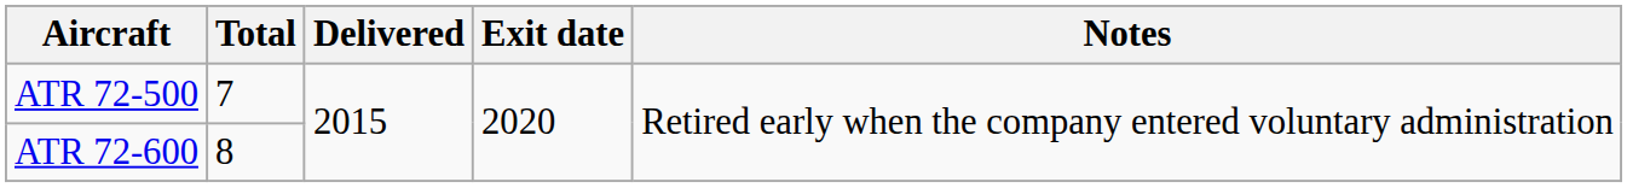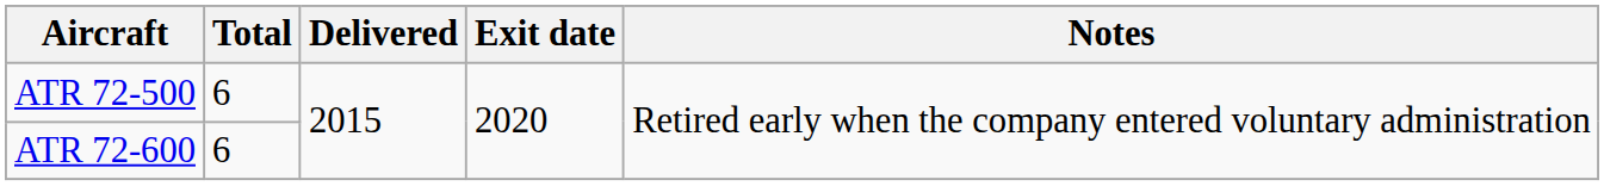ATR 72-500 | Total: 7 -> 6
ATR 72-600 | Total: 8 -> 6
